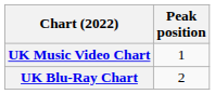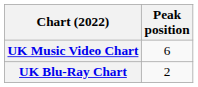UK Music Video Chart | Peak position: 1 -> 6
